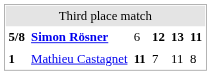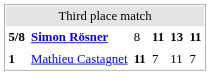Simon Rösner | column 3: 6 -> 8
Simon Rösner | column 4: 12 -> 11
Mathieu Castagnet | column 6: 8 -> 7
